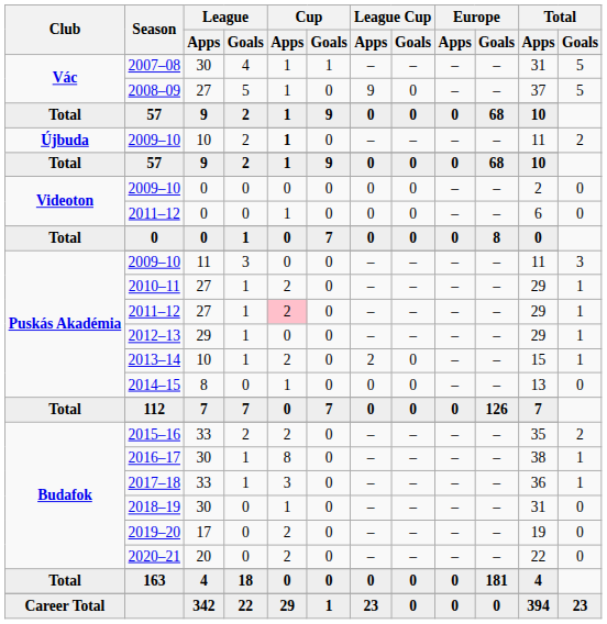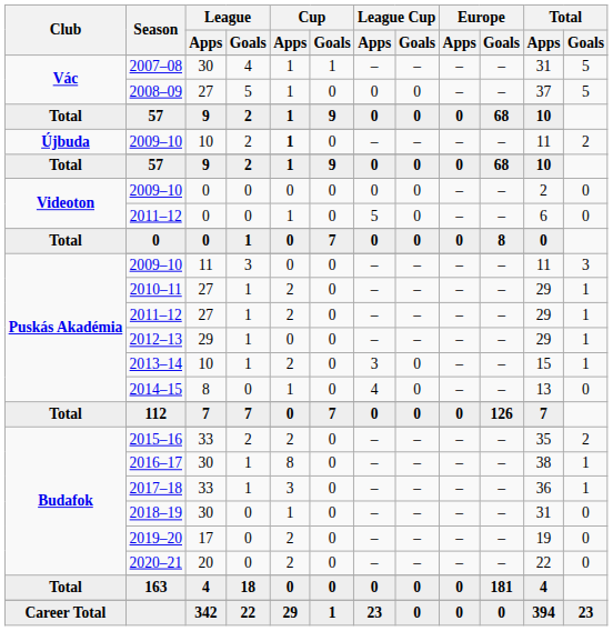2008–09 | League Cup / Apps: 9 -> 0
Videoton / 2011–12 | League Cup / Apps: 0 -> 5
Puskás Akadémia / 2011–12 | Cup / Apps: pink background -> no background
2013–14 | League Cup / Apps: 2 -> 3
2014–15 | League Cup / Apps: 0 -> 4
